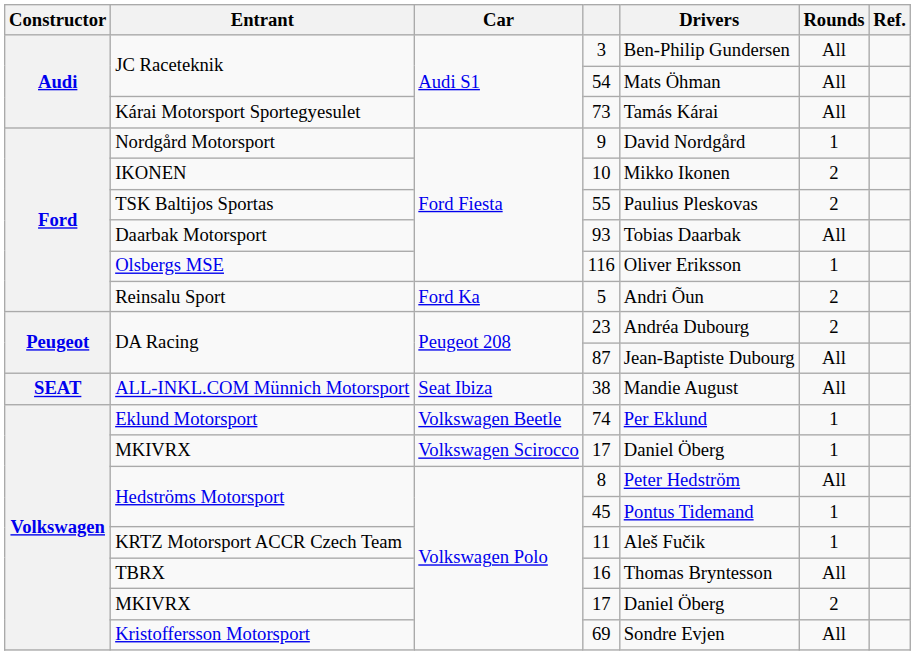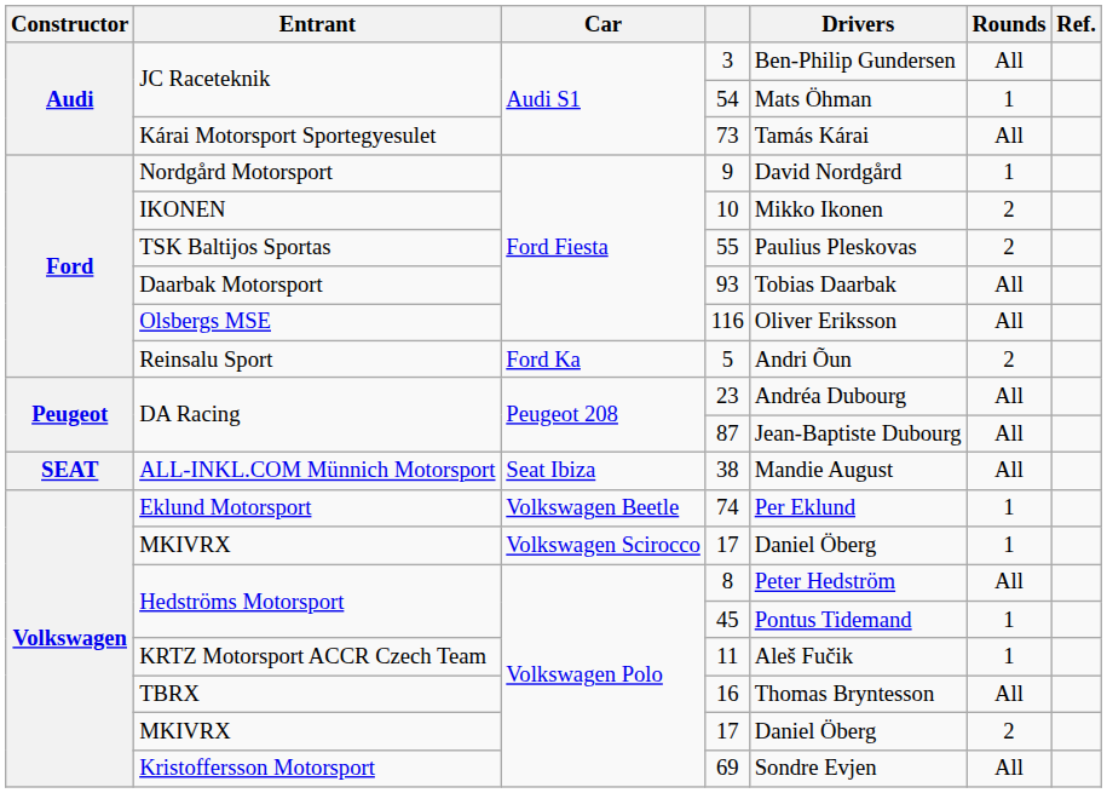54 | Rounds: All -> 1
116 | Rounds: 1 -> All
23 | Rounds: 2 -> All
